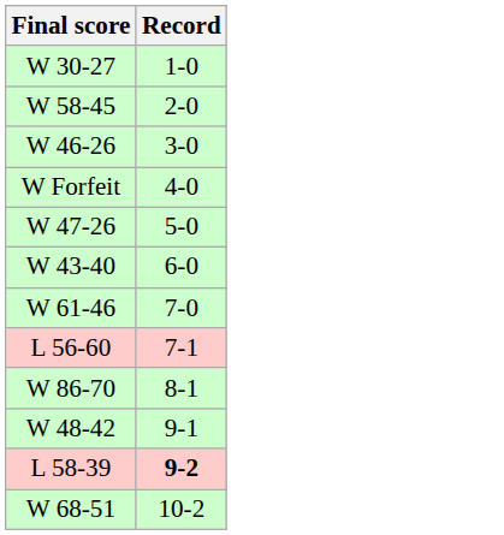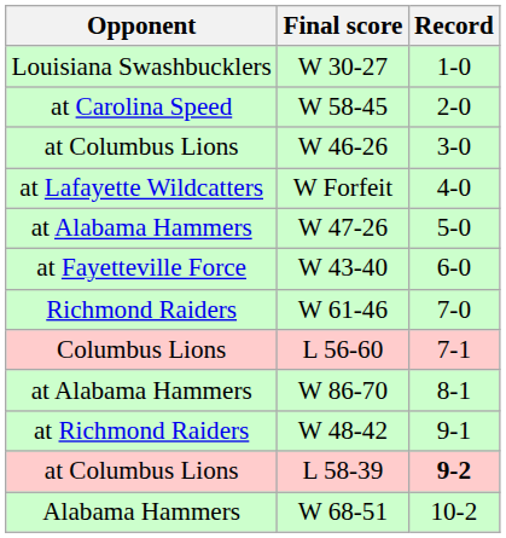+ column: Opponent | Louisiana Swashbucklers | at Carolina Speed | at Columbus Lions | at Lafayette Wildcatters | at Alabama Hammers | at Fayetteville Force | Richmond Raiders | Columbus Lions | at Alabama Hammers | at Richmond Raiders | at Columbus Lions | Alabama Hammers
